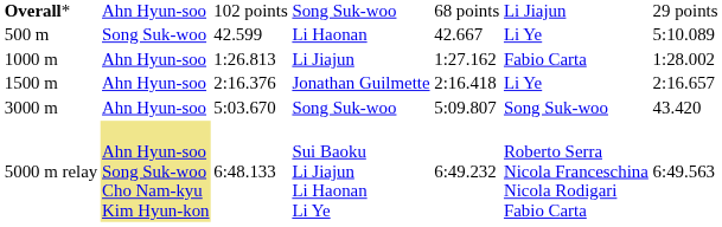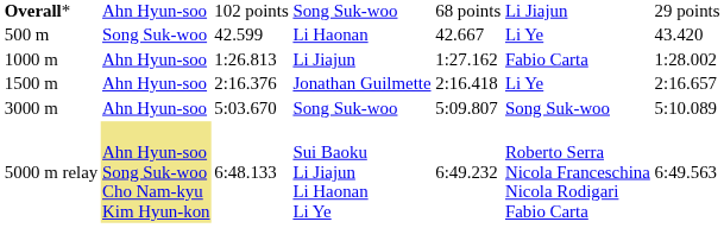Li Haonan | column 7: 5:10.089 -> 43.420
3000 m / Song Suk-woo | column 7: 43.420 -> 5:10.089
